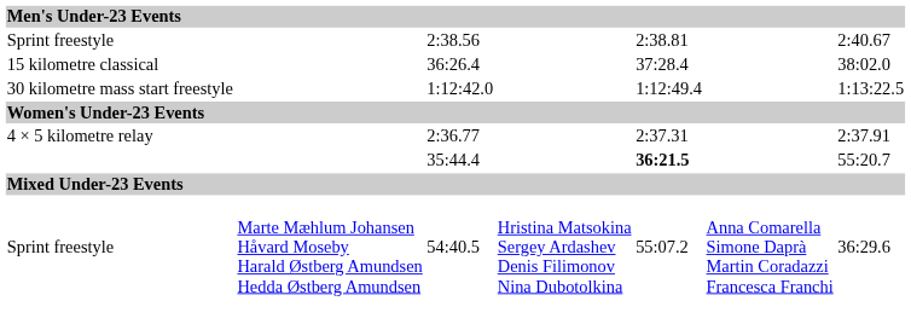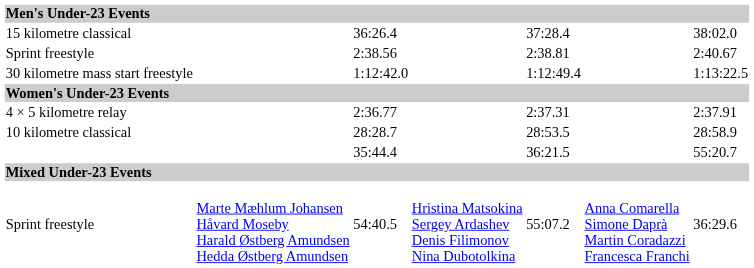rows swapped: 2:38.56 <-> 36:26.4
+ row: 10 kilometre classical | 28:28.7 | 28:53.5 | 28:58.9
35:44.4 | column 5: bold -> normal
